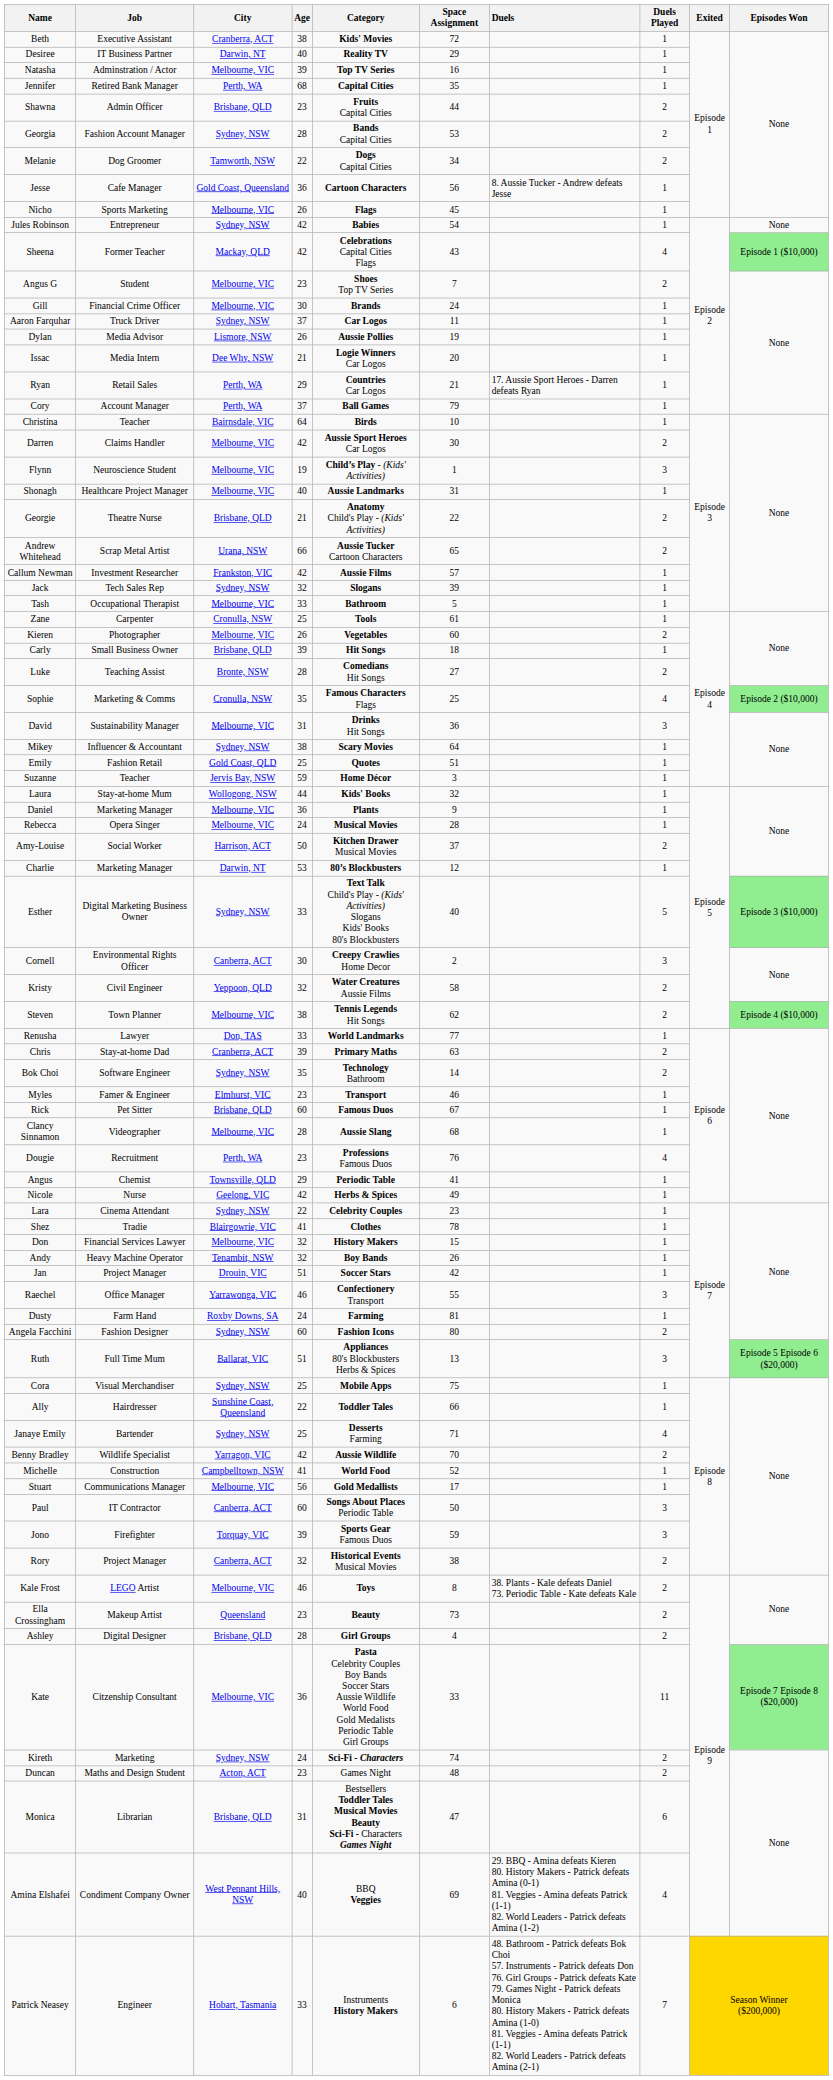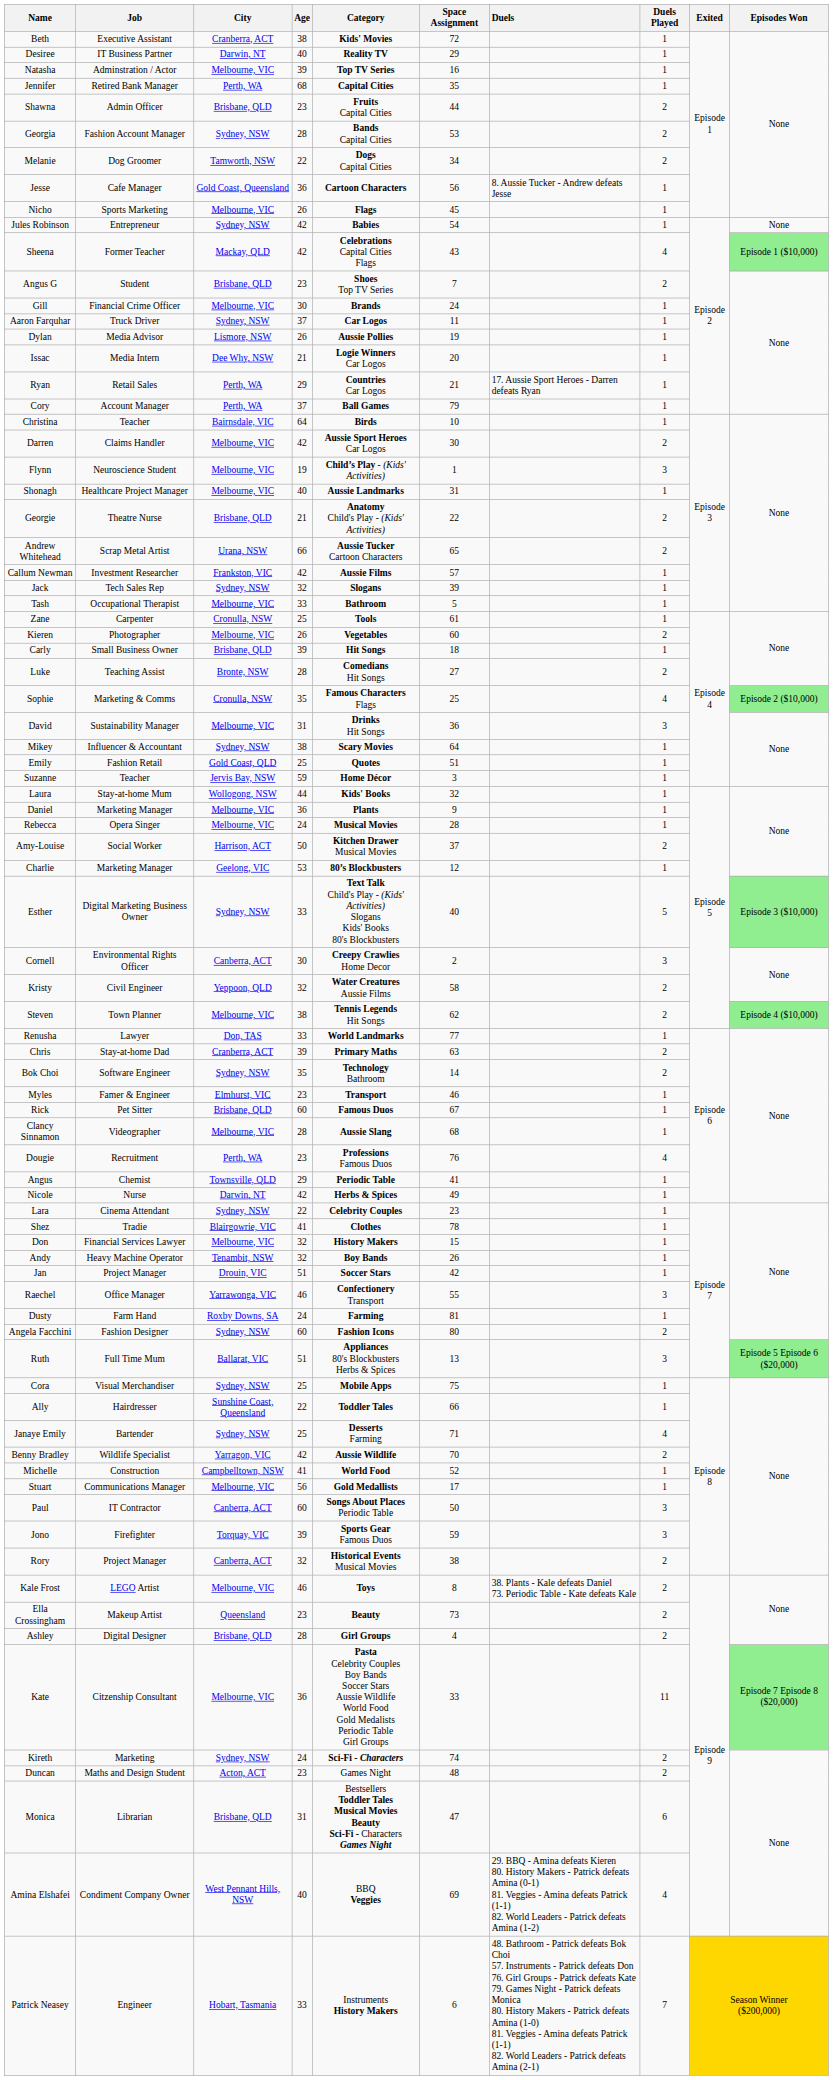Angus G | City: Melbourne, VIC -> Brisbane, QLD
Charlie | City: Darwin, NT -> Geelong, VIC
Nicole | City: Geelong, VIC -> Darwin, NT
